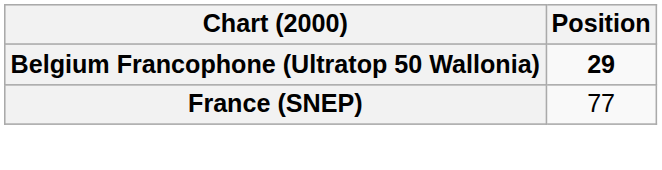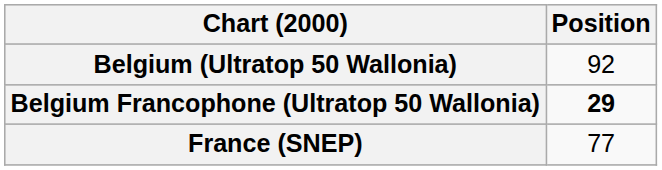+ row: Belgium (Ultratop 50 Wallonia) | 92
